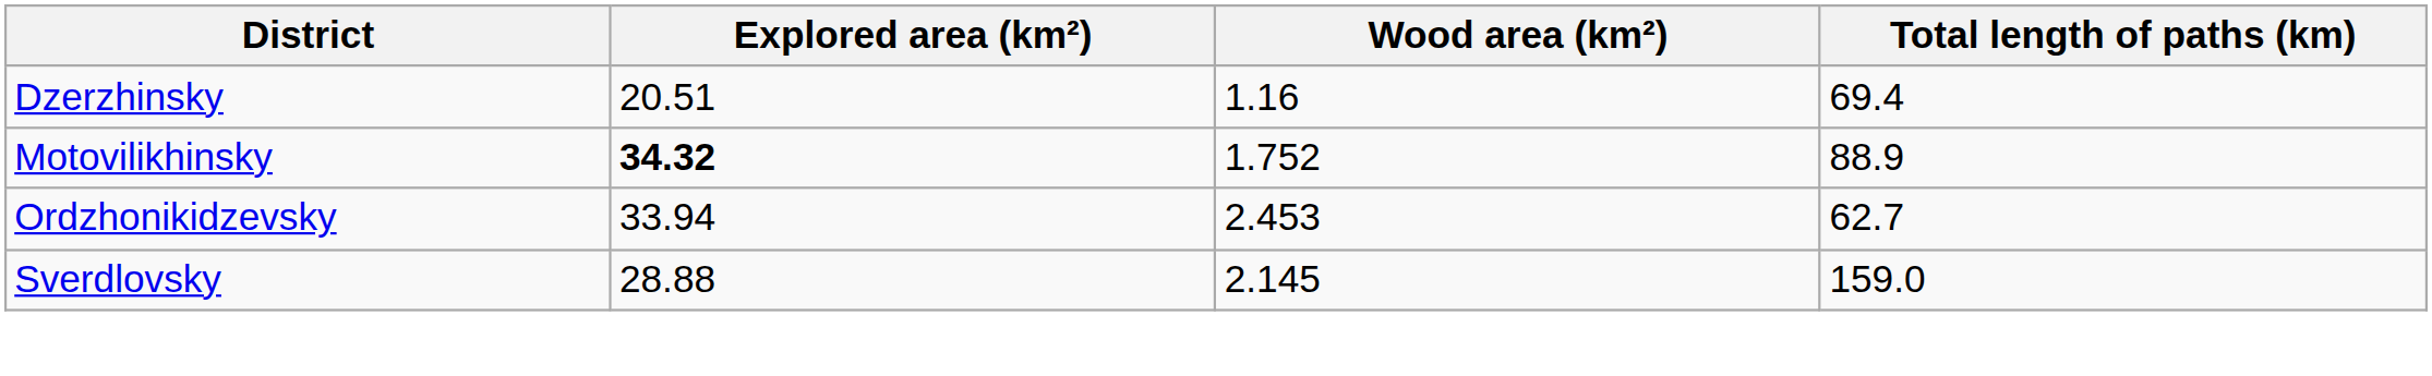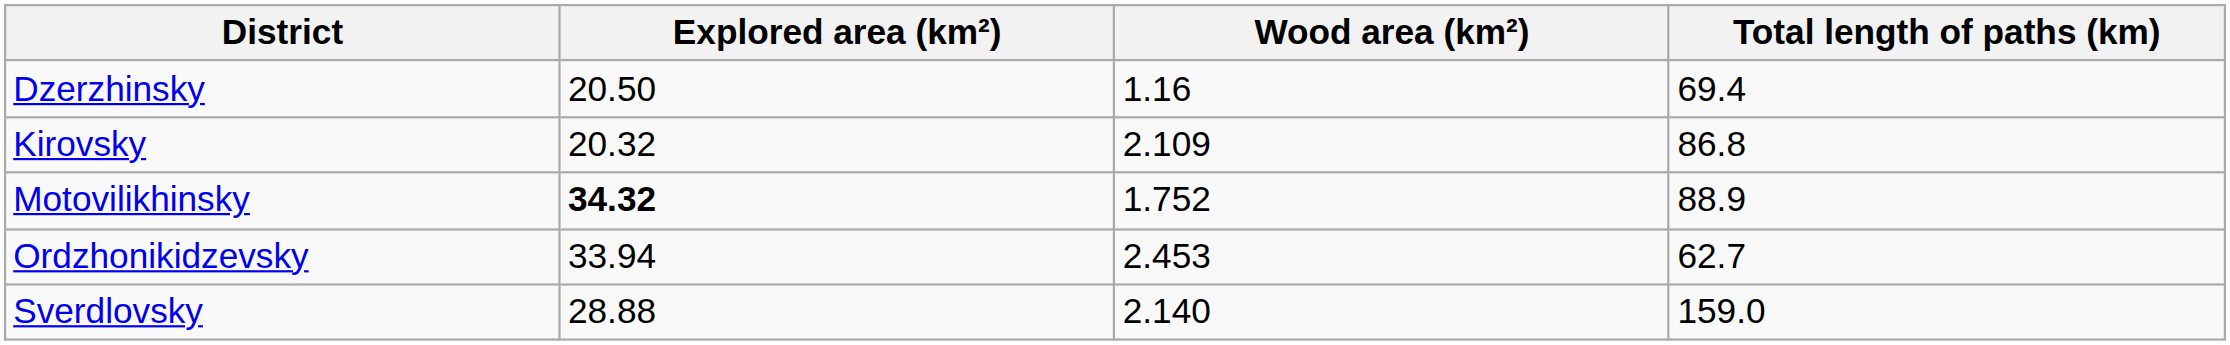Dzerzhinsky | Explored area (km²): 20.51 -> 20.50
+ row: Kirovsky | 20.32 | 2.109 | 86.8
Sverdlovsky | Wood area (km²): 2.145 -> 2.140
